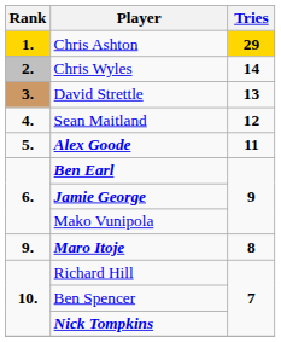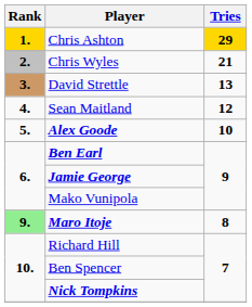Chris Wyles | Tries: 14 -> 21
Alex Goode | Tries: 11 -> 10
Maro Itoje | Rank: no background -> lightgreen background
